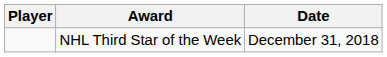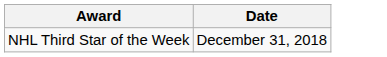- column: Player
